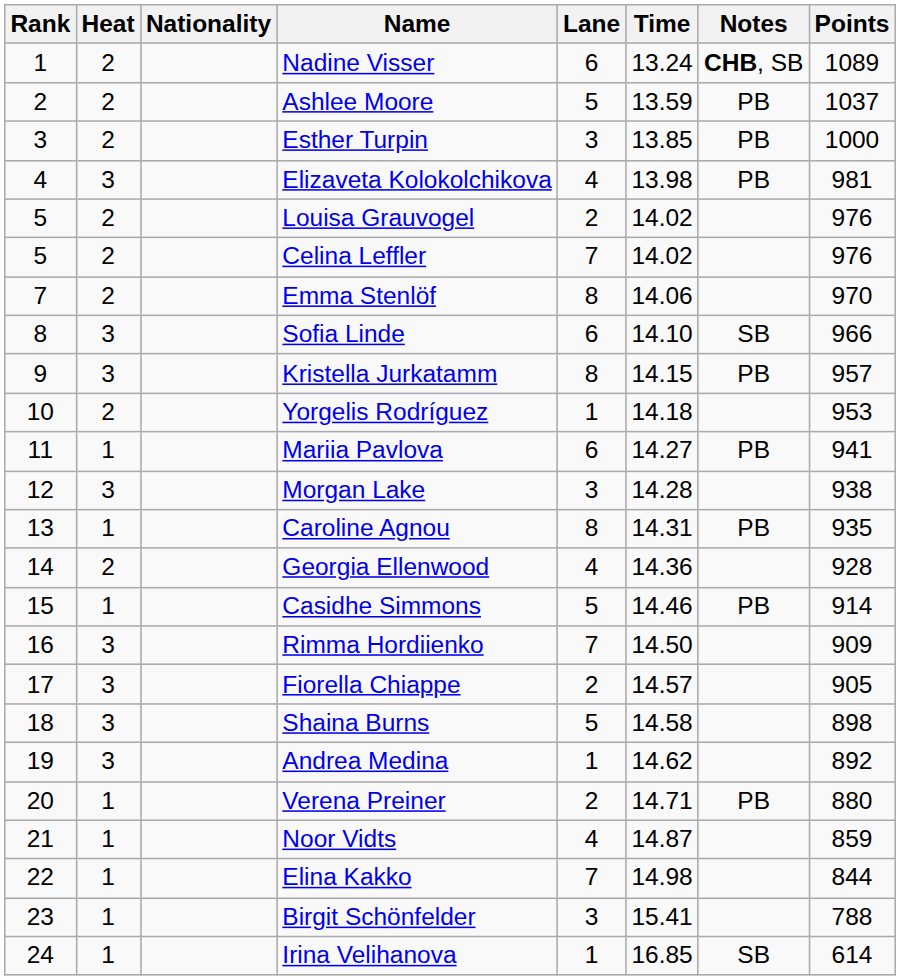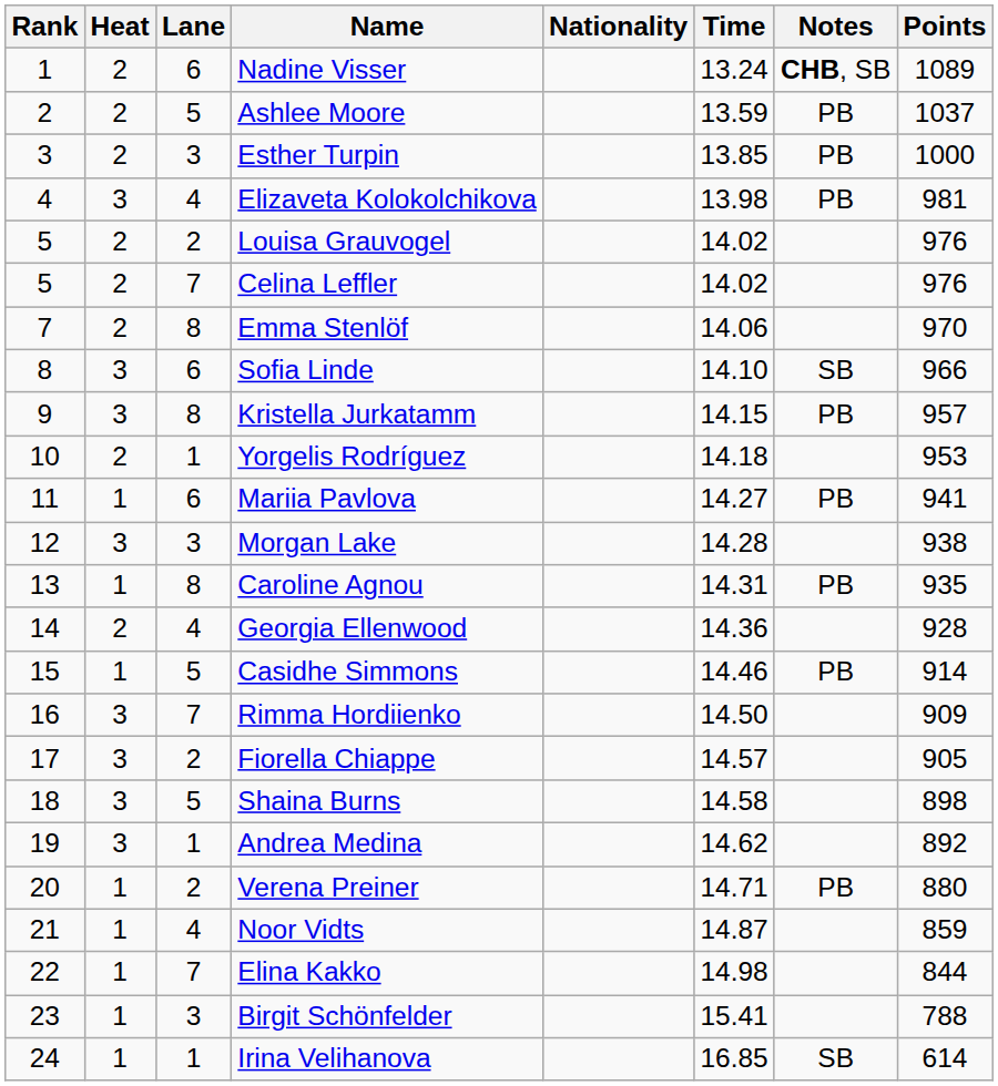columns swapped: Lane <-> Nationality
